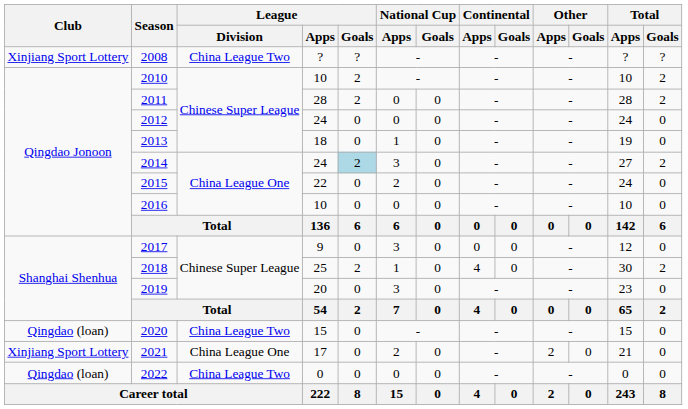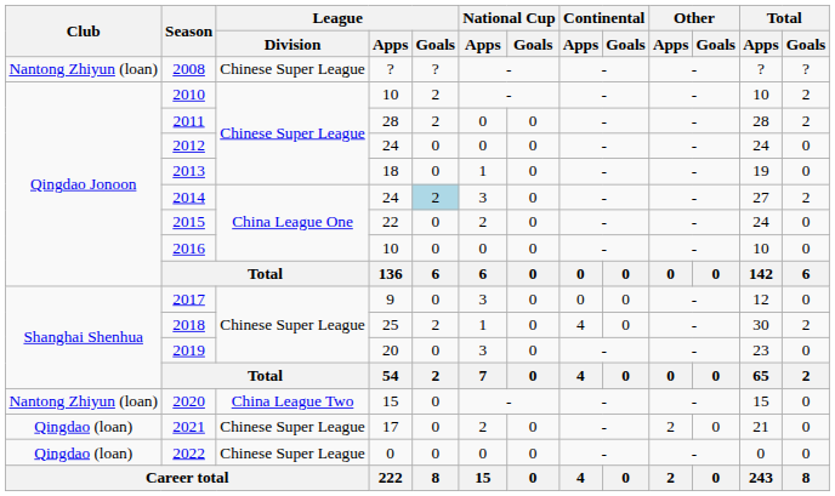2008 | Club: Xinjiang Sport Lottery -> Nantong Zhiyun (loan)
2008 | League / Division: China League Two -> Chinese Super League
2020 | Club: Qingdao (loan) -> Nantong Zhiyun (loan)
2021 | Club: Xinjiang Sport Lottery -> Qingdao (loan)
2021 | League / Division: China League One -> Chinese Super League
2022 | League / Division: China League Two -> Chinese Super League
